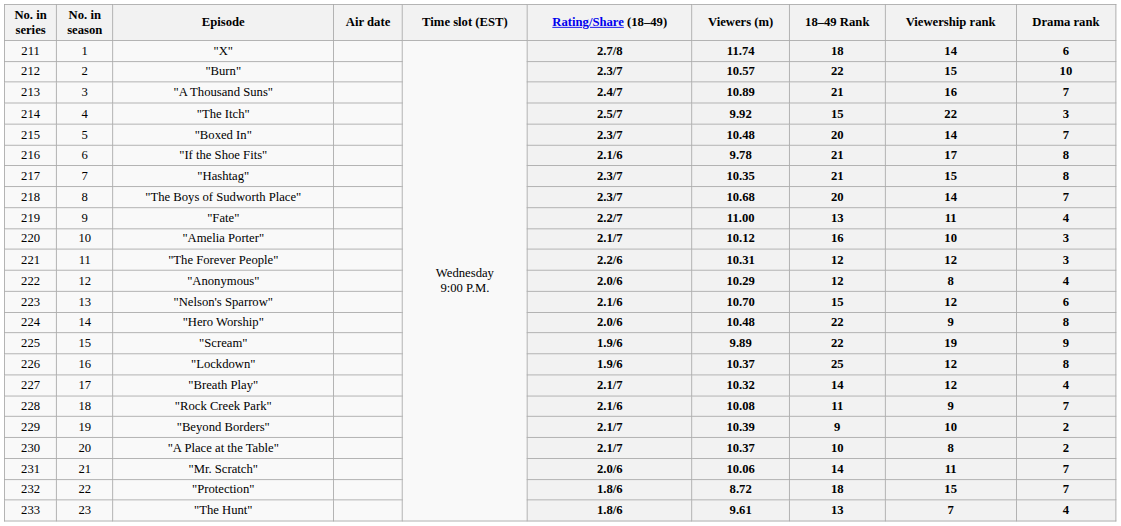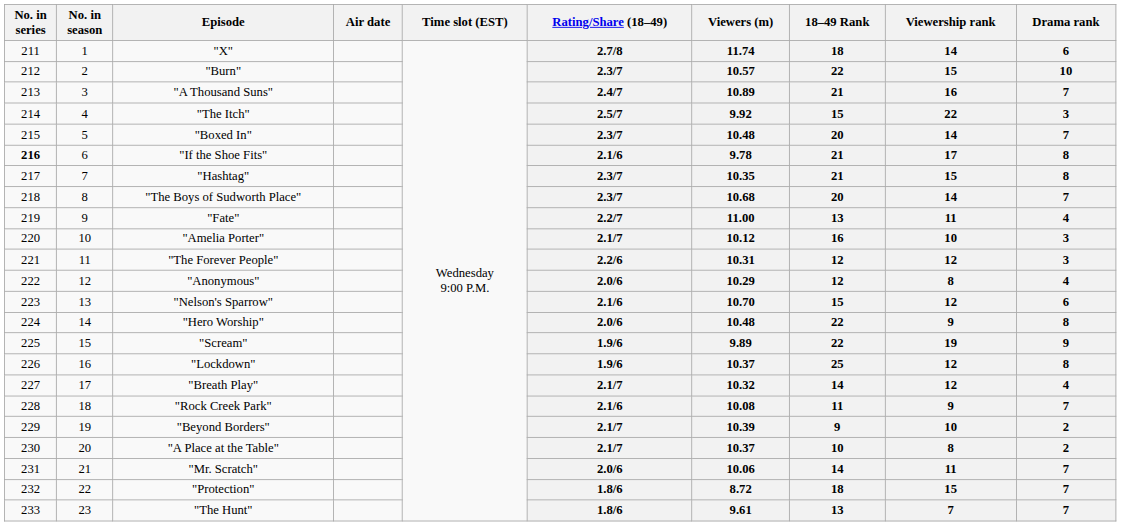"If the Shoe Fits" | No. in series: normal -> bold
"The Hunt" | Drama rank: 4 -> 7
